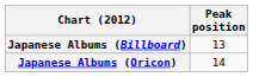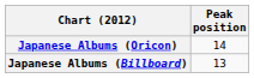rows swapped: Japanese Albums (Oricon) <-> Japanese Albums (Billboard)
